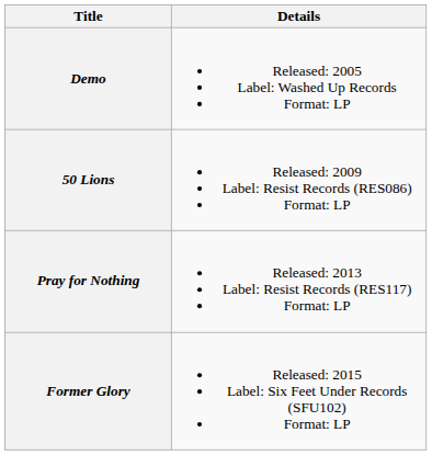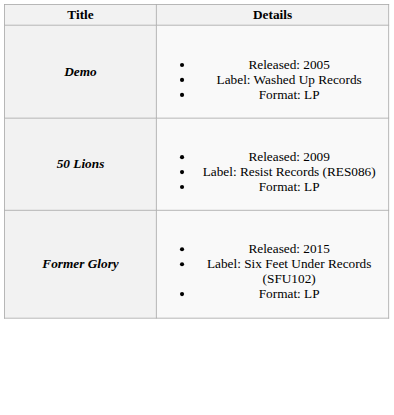- row: Pray for Nothing | Released: 2013 Label: Resist Records (RES117) Format: LP
